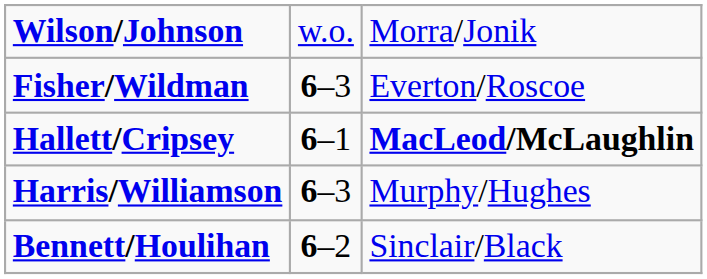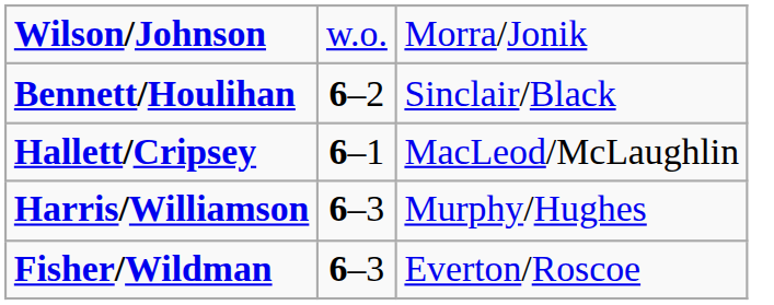rows swapped: Bennett/Houlihan <-> Fisher/Wildman
Hallett/Cripsey | column 3: bold -> normal
